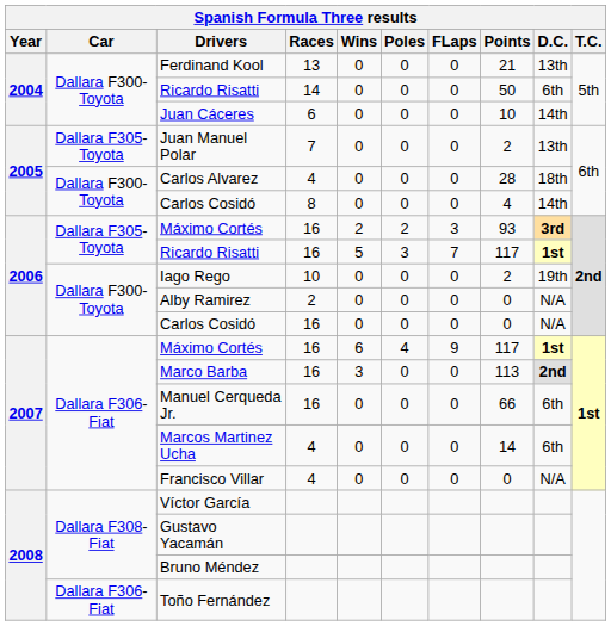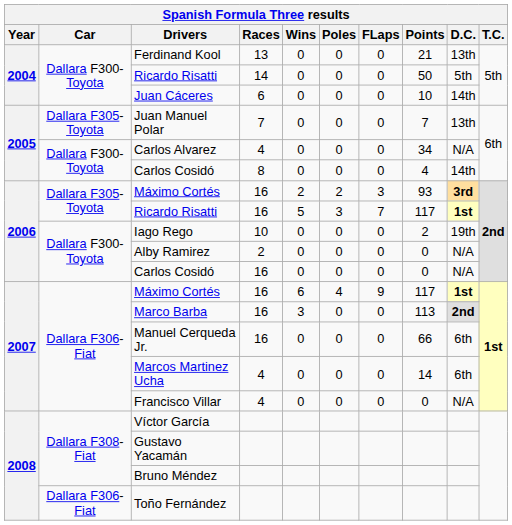2004 / Ricardo Risatti | D.C.: 6th -> 5th
Juan Manuel Polar | Points: 2 -> 7
Carlos Alvarez | Points: 28 -> 34
Carlos Alvarez | D.C.: 18th -> N/A
